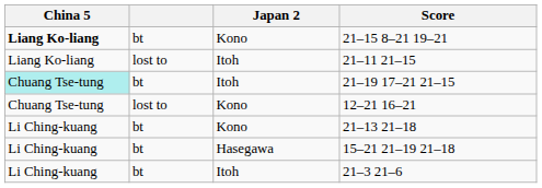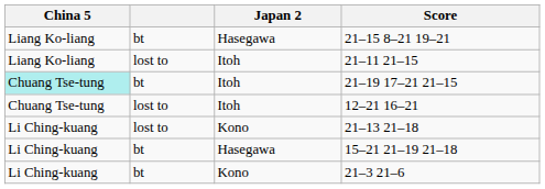21–15 8–21 19–21 | China 5: bold -> normal
21–15 8–21 19–21 | Japan 2: Kono -> Hasegawa
12–21 16–21 | Japan 2: Kono -> Itoh
21–13 21–18 | column 2: bt -> lost to
21–3 21–6 | Japan 2: Itoh -> Kono
